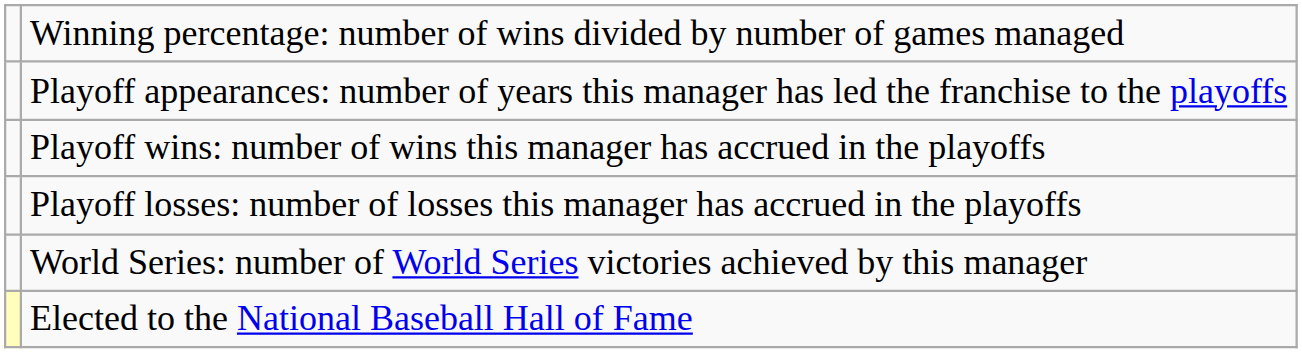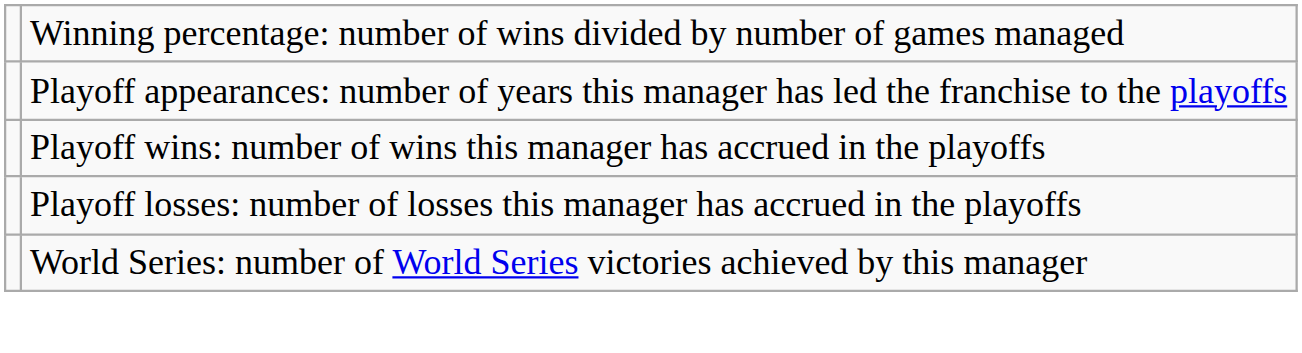- row: Elected to the National Baseball Hall of Fame
